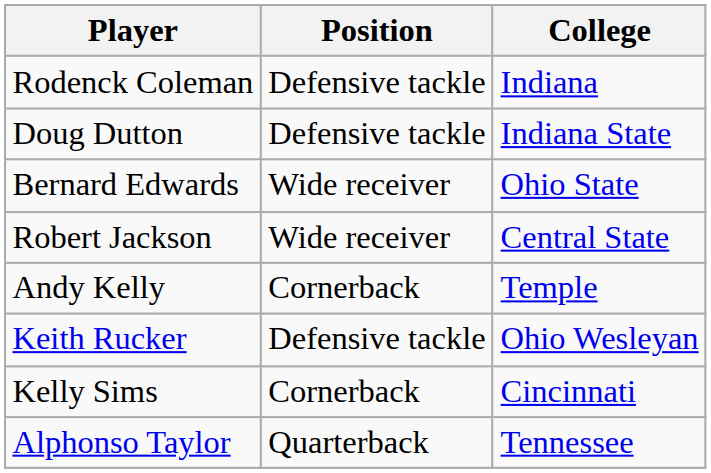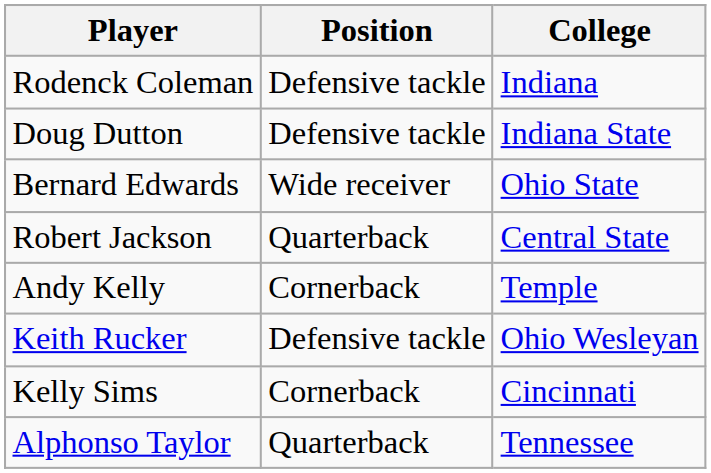Robert Jackson | Position: Wide receiver -> Quarterback
